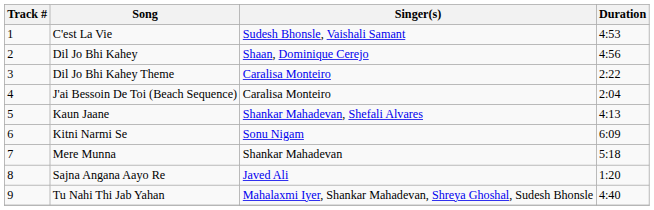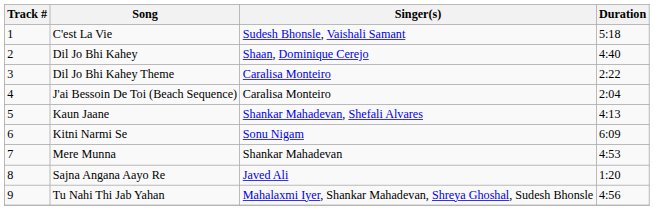C'est La Vie | Duration: 4:53 -> 5:18
Dil Jo Bhi Kahey | Duration: 4:56 -> 4:40
Mere Munna | Duration: 5:18 -> 4:53
Tu Nahi Thi Jab Yahan | Duration: 4:40 -> 4:56
